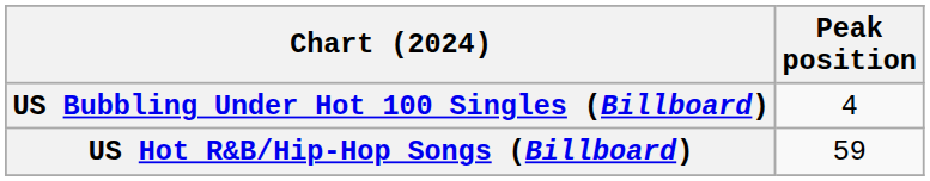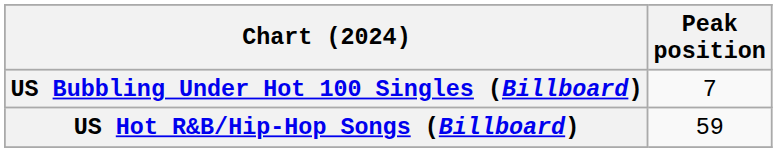US Bubbling Under Hot 100 Singles (Billboard) | Peak position: 4 -> 7
